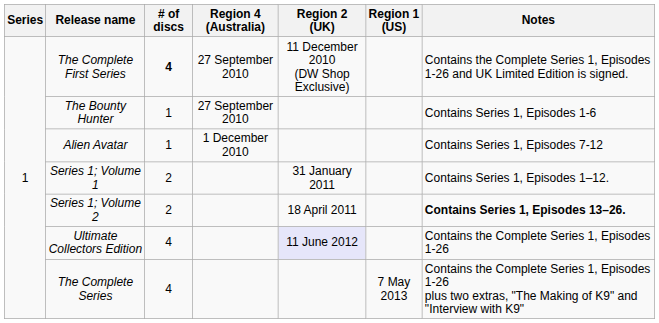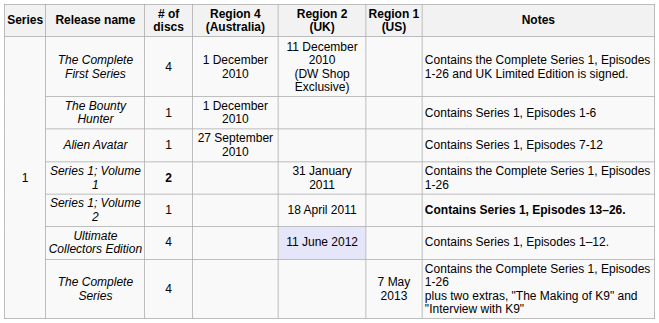The Complete First Series | # of discs: bold -> normal
The Complete First Series | Region 4 (Australia): 27 September 2010 -> 1 December 2010
The Bounty Hunter | Region 4 (Australia): 27 September 2010 -> 1 December 2010
Alien Avatar | Region 4 (Australia): 1 December 2010 -> 27 September 2010
Series 1; Volume 1 | # of discs: normal -> bold
Series 1; Volume 1 | Notes: Contains Series 1, Episodes 1–12. -> Contains the Complete Series 1, Episodes 1-26
Series 1; Volume 2 | # of discs: 2 -> 1
Ultimate Collectors Edition | Notes: Contains the Complete Series 1, Episodes 1-26 -> Contains Series 1, Episodes 1–12.
